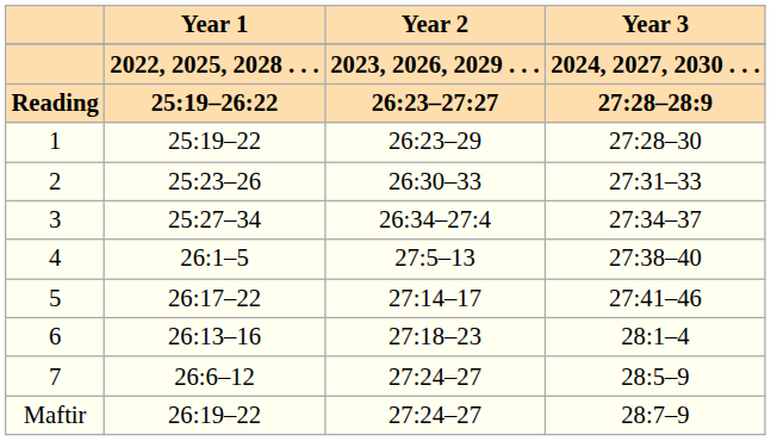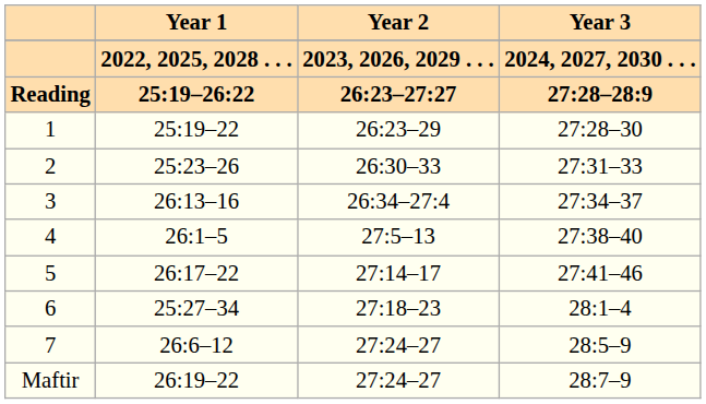3 | Year 1: 25:27–34 -> 26:13–16
6 | Year 1: 26:13–16 -> 25:27–34
